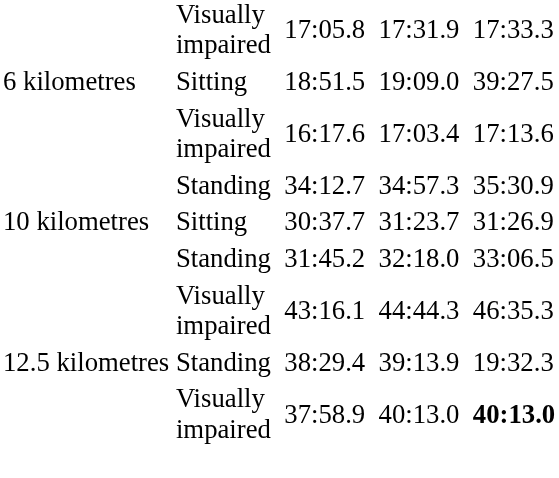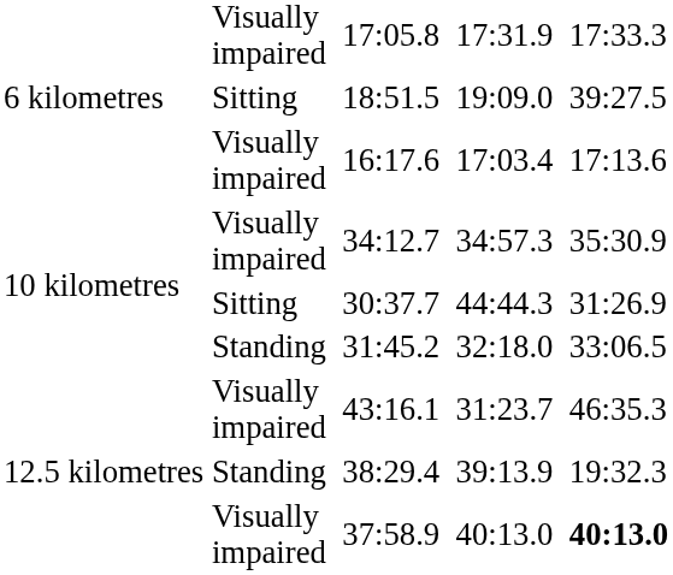34:12.7 | column 2: Standing -> Visually impaired
30:37.7 | column 6: 31:23.7 -> 44:44.3
43:16.1 | column 6: 44:44.3 -> 31:23.7
